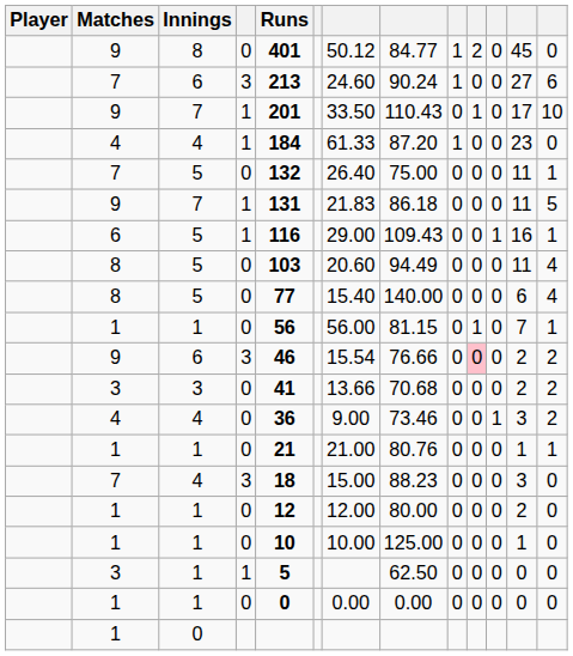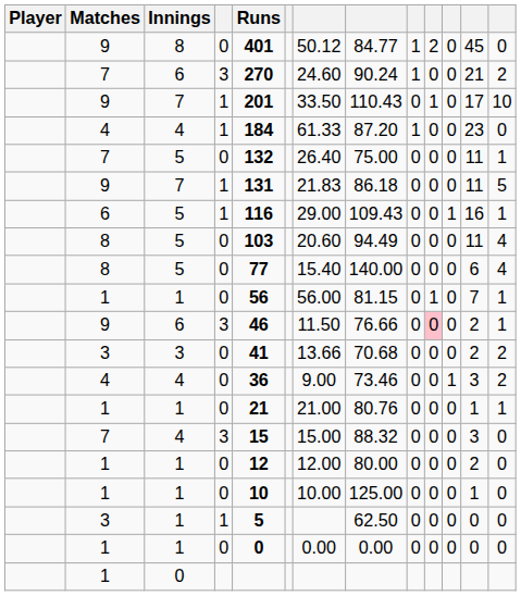7 / 6 | Runs: 213 -> 270
7 / 6 | column 12: 27 -> 21
7 / 6 | column 13: 6 -> 2
9 / 6 | column 7: 15.54 -> 11.50
9 / 6 | column 13: 2 -> 1
7 / 4 | Runs: 18 -> 15
7 / 4 | column 8: 88.23 -> 88.32
